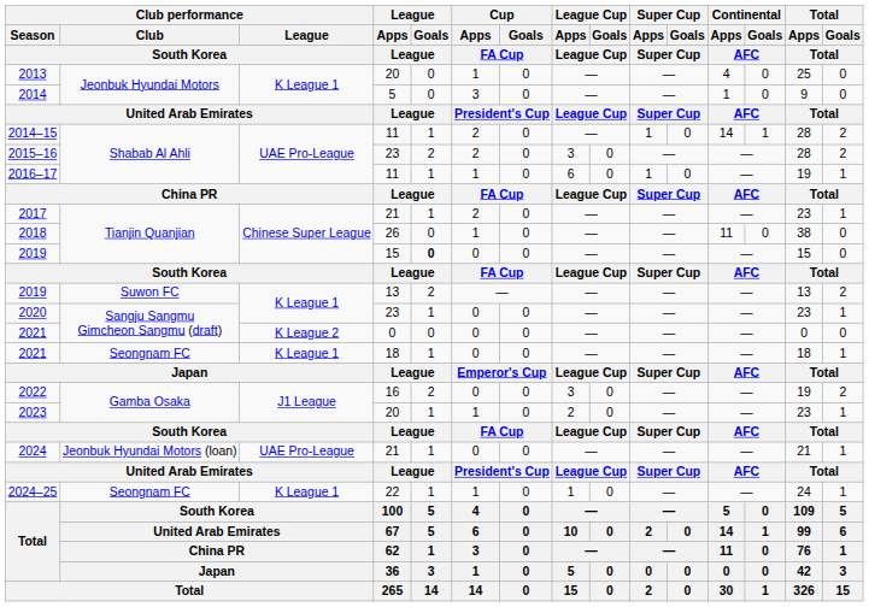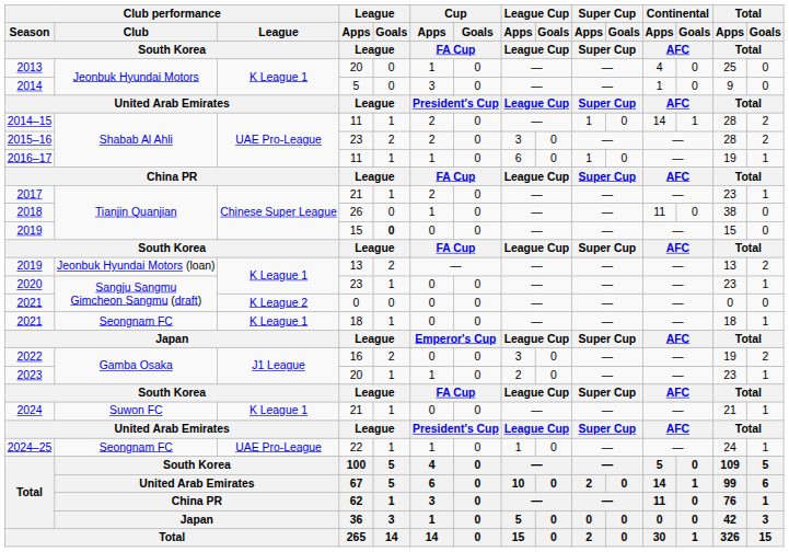2019 / 13 | Club performance / Club / South Korea: Suwon FC -> Jeonbuk Hyundai Motors (loan)
2024 | Club performance / Club / South Korea: Jeonbuk Hyundai Motors (loan) -> Suwon FC
2024 | Club performance / League / South Korea: UAE Pro-League -> K League 1
2024–25 | Club performance / League / South Korea: K League 1 -> UAE Pro-League
